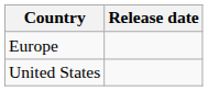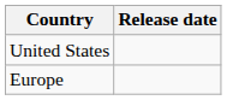rows swapped: Europe <-> United States
